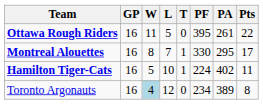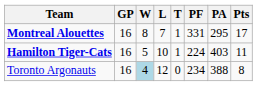- row: Ottawa Rough Riders | 16 | 11 | 5 | 0 | 395 | 261 | 22
Montreal Alouettes | PF: 330 -> 331
Hamilton Tiger-Cats | PA: 402 -> 403
Toronto Argonauts | PA: 389 -> 388
